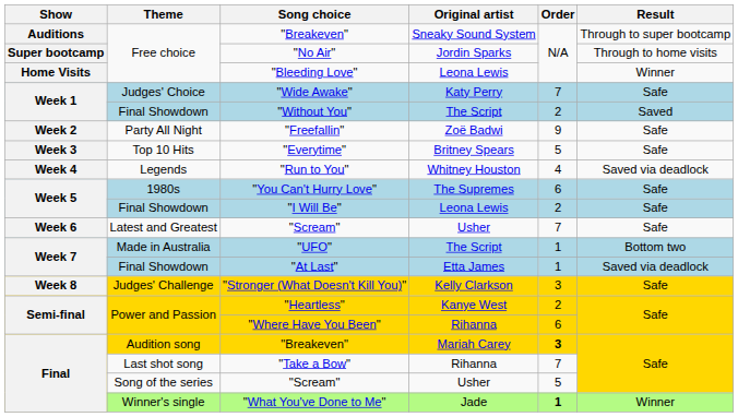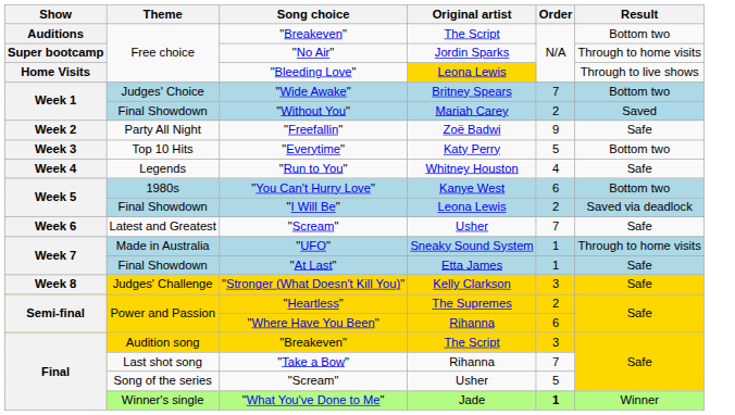Free choice / "Breakeven" | Original artist: Sneaky Sound System -> The Script
Free choice / "Breakeven" | Result: Through to super bootcamp -> Bottom two
"Bleeding Love" | Original artist: no background -> gold background
"Bleeding Love" | Result: Winner -> Through to live shows
"Wide Awake" | Original artist: Katy Perry -> Britney Spears
"Wide Awake" | Result: Safe -> Bottom two
"Without You" | Original artist: The Script -> Mariah Carey
"Everytime" | Original artist: Britney Spears -> Katy Perry
"Everytime" | Result: Safe -> Bottom two
"Run to You" | Result: Saved via deadlock -> Safe
"You Can't Hurry Love" | Original artist: The Supremes -> Kanye West
"You Can't Hurry Love" | Result: Safe -> Bottom two
"I Will Be" | Result: Safe -> Saved via deadlock
"UFO" | Original artist: The Script -> Sneaky Sound System
"UFO" | Result: Bottom two -> Through to home visits
"At Last" | Result: Saved via deadlock -> Safe
"Heartless" | Original artist: Kanye West -> The Supremes
Audition song / "Breakeven" | Original artist: Mariah Carey -> The Script
Audition song / "Breakeven" | Order: bold -> normal
